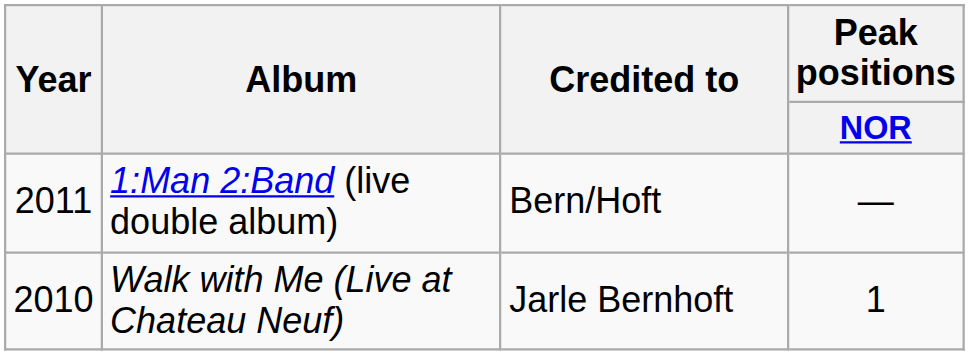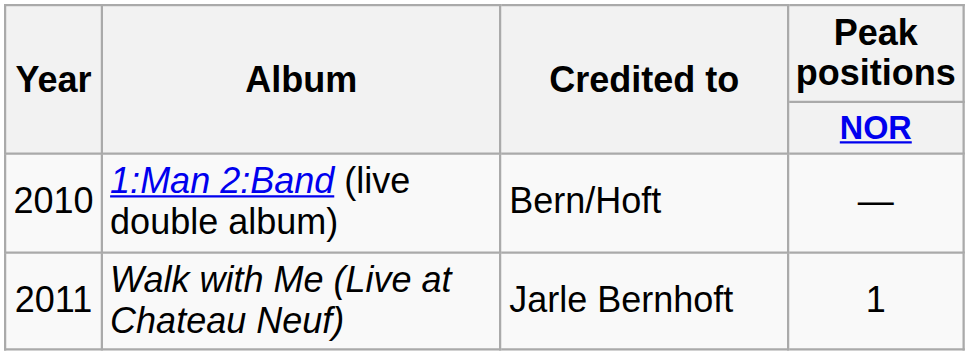1:Man 2:Band (live double album) | Year: 2011 -> 2010
Walk with Me (Live at Chateau Neuf) | Year: 2010 -> 2011
